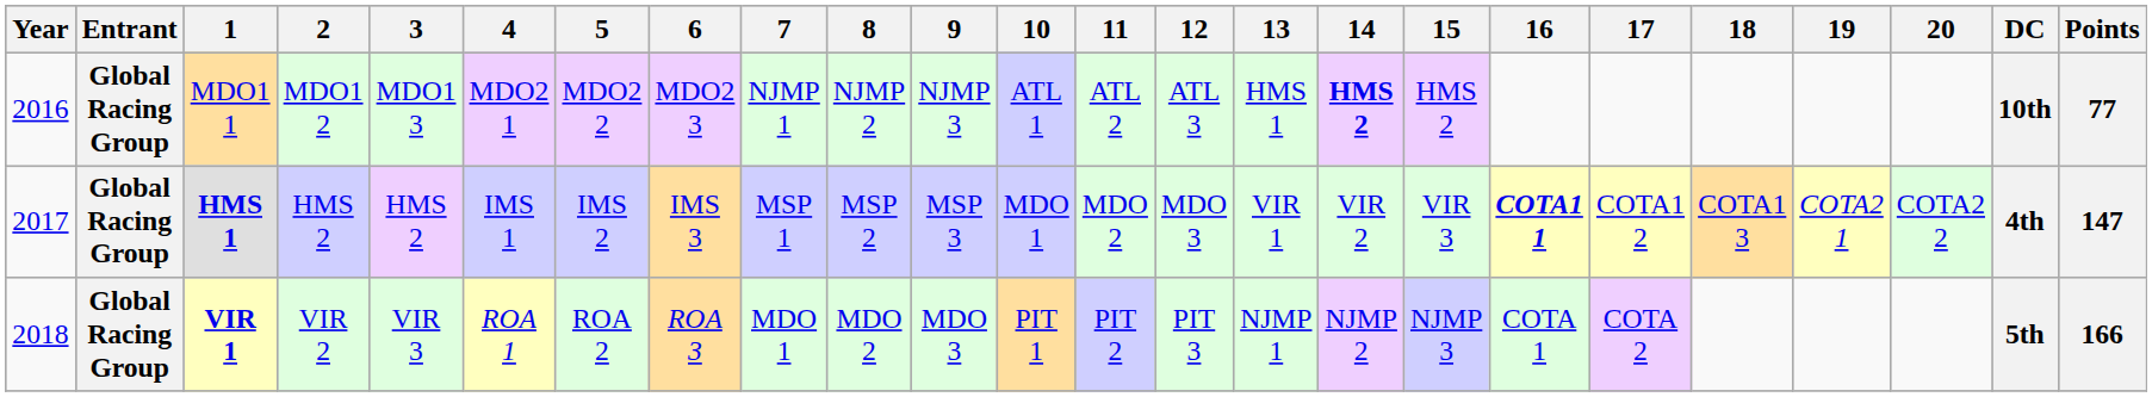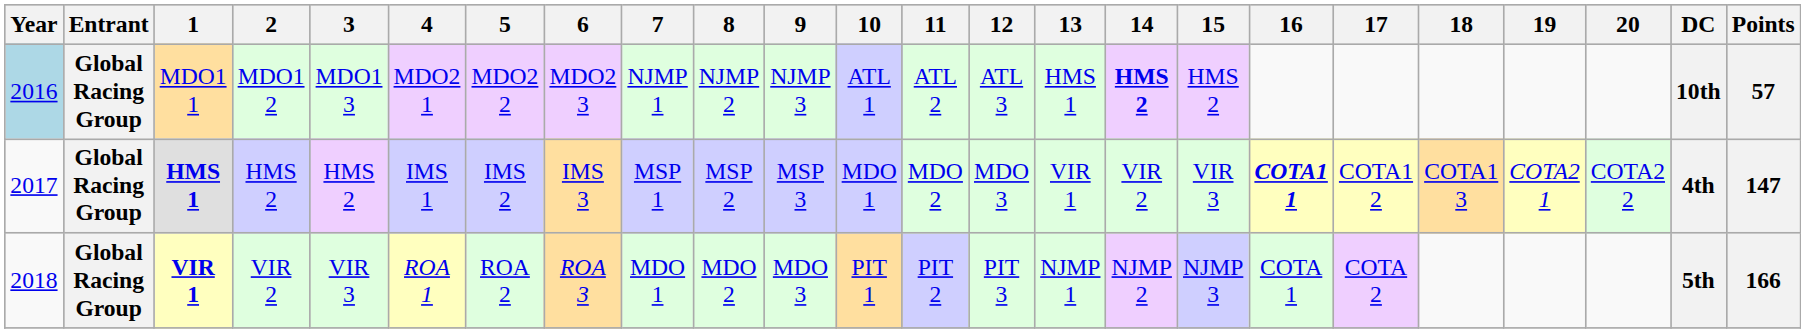MDO1 1 | Year: no background -> lightblue background
MDO1 1 | Points: 77 -> 57
